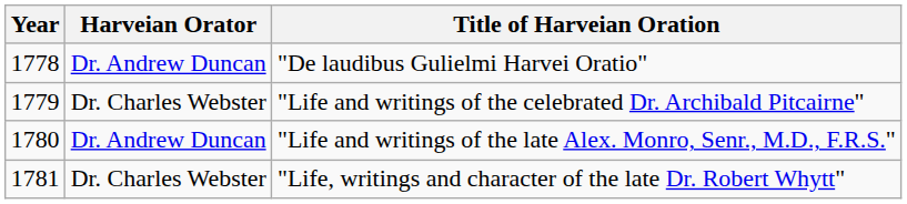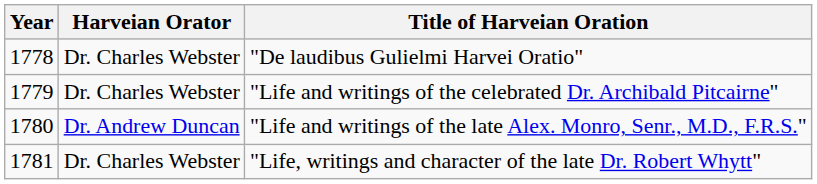"De laudibus Gulielmi Harvei Oratio" | Harveian Orator: Dr. Andrew Duncan -> Dr. Charles Webster
